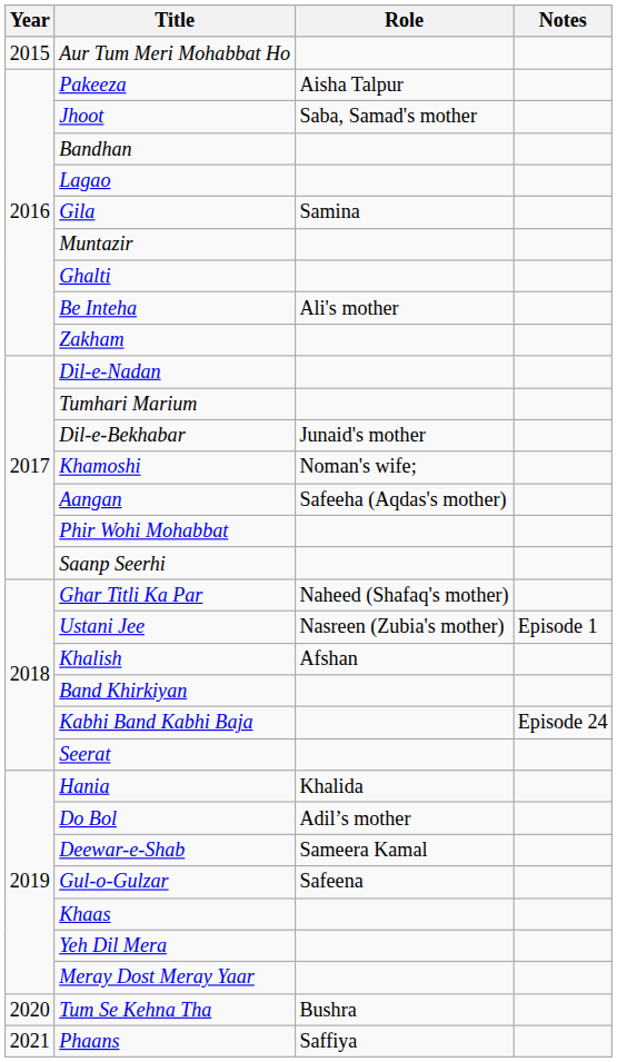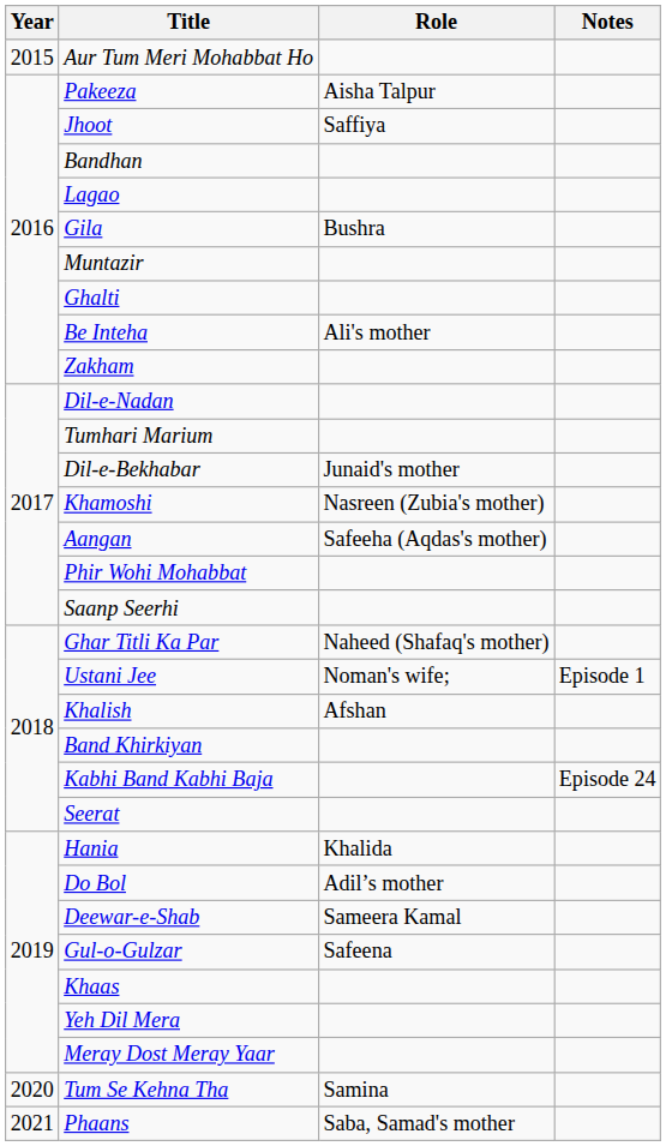Jhoot | Role: Saba, Samad's mother -> Saffiya
Gila | Role: Samina -> Bushra
Khamoshi | Role: Noman's wife; -> Nasreen (Zubia's mother)
Ustani Jee | Role: Nasreen (Zubia's mother) -> Noman's wife;
Tum Se Kehna Tha | Role: Bushra -> Samina
Phaans | Role: Saffiya -> Saba, Samad's mother
